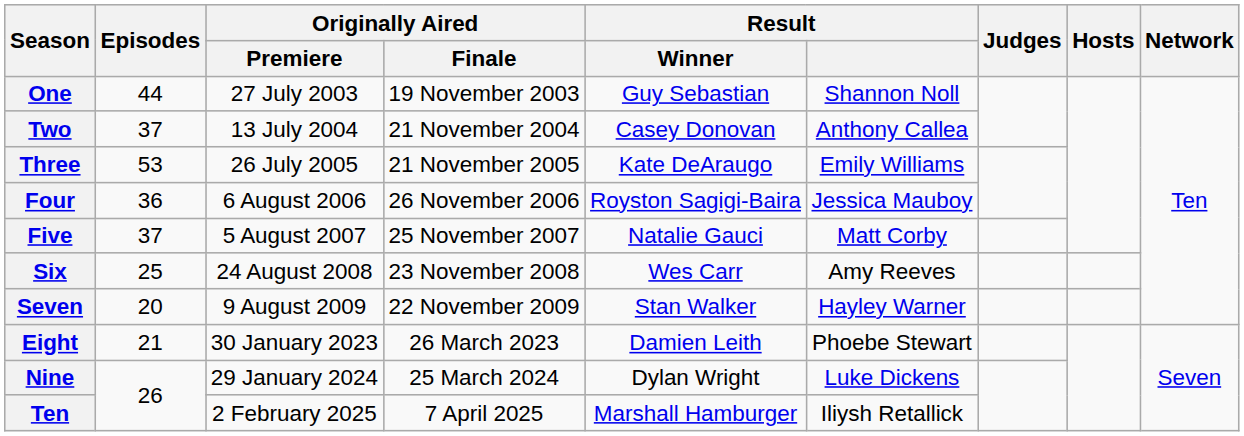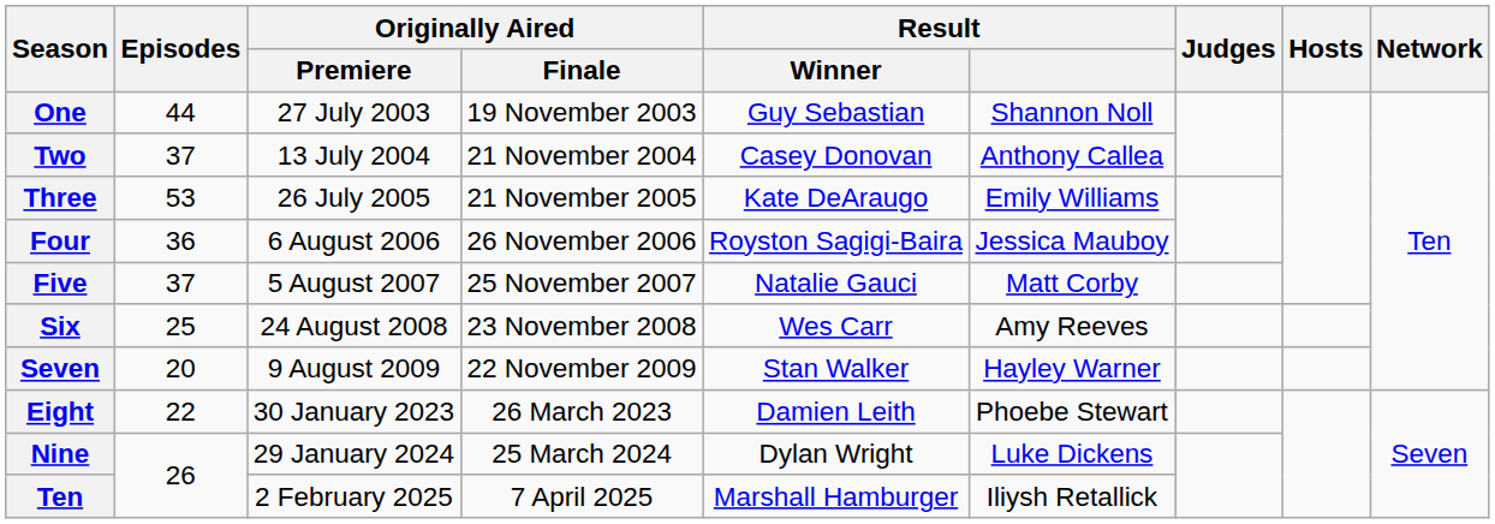Eight | Episodes: 21 -> 22
